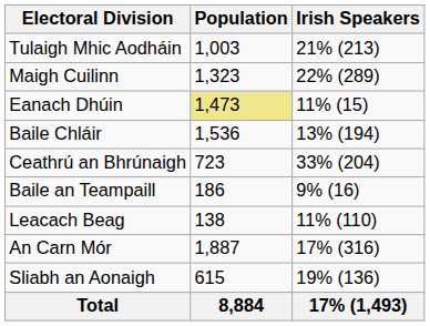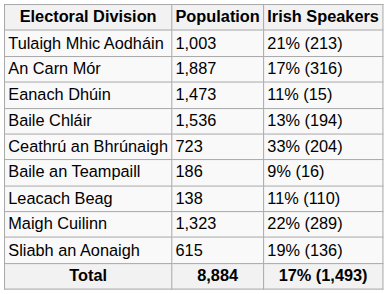rows swapped: Maigh Cuilinn <-> An Carn Mór
Eanach Dhúin | Population: khaki background -> no background
